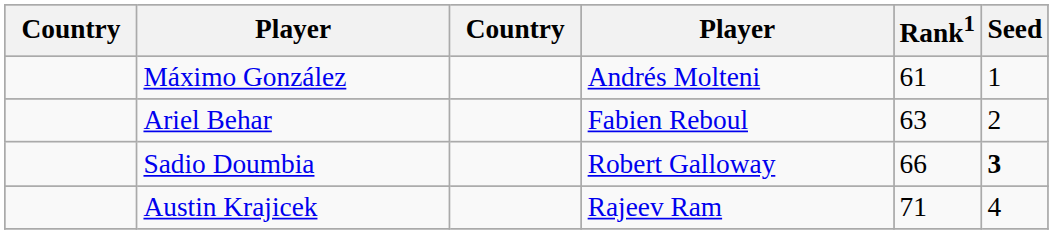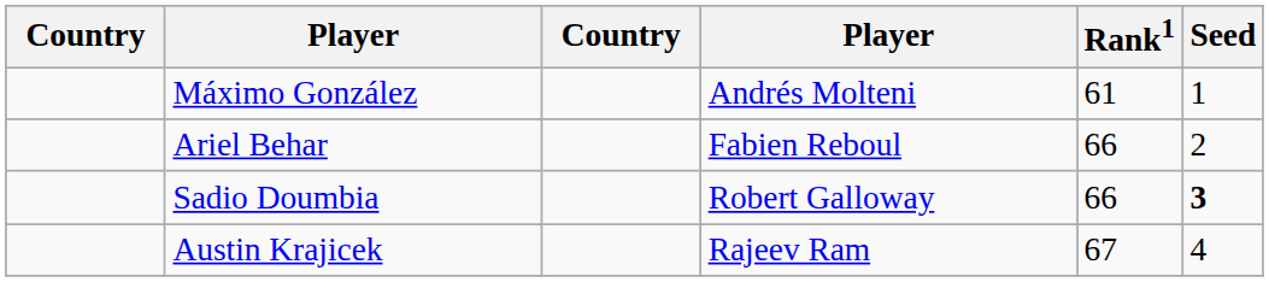Ariel Behar | Rank1: 63 -> 66
Austin Krajicek | Rank1: 71 -> 67
